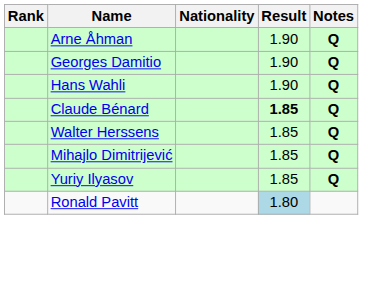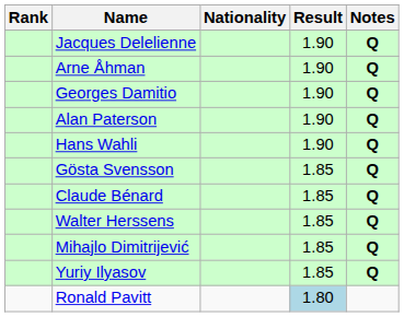+ row: Jacques Delelienne | 1.90 | Q
+ row: Alan Paterson | 1.90 | Q
+ row: Gösta Svensson | 1.85 | Q
Claude Bénard | Result: bold -> normal
